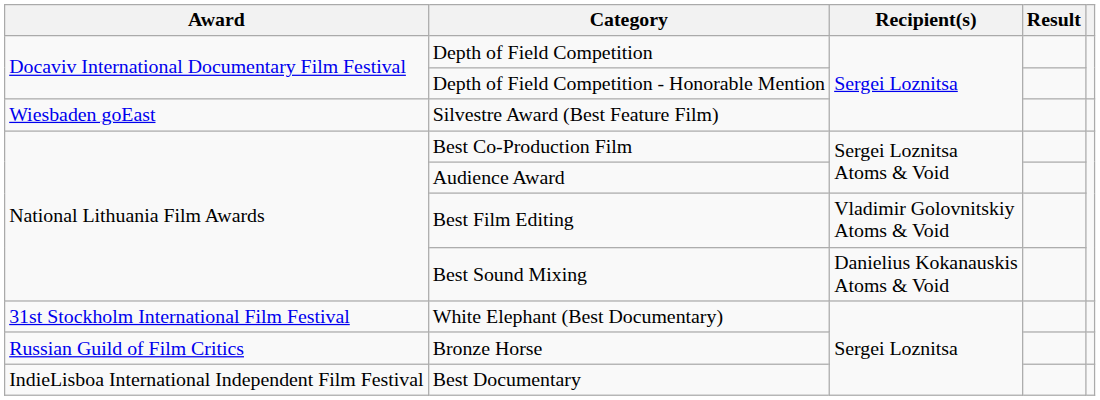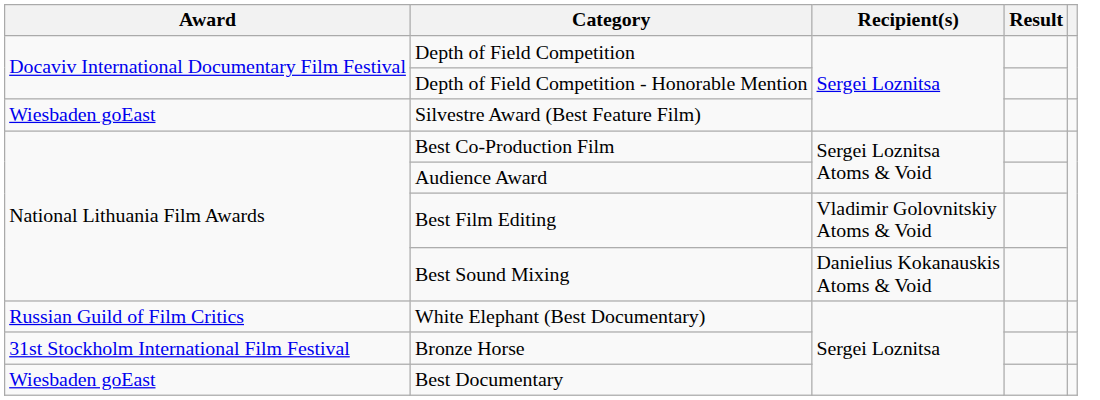White Elephant (Best Documentary) | Award: 31st Stockholm International Film Festival -> Russian Guild of Film Critics
Bronze Horse | Award: Russian Guild of Film Critics -> 31st Stockholm International Film Festival
Best Documentary | Award: IndieLisboa International Independent Film Festival -> Wiesbaden goEast
